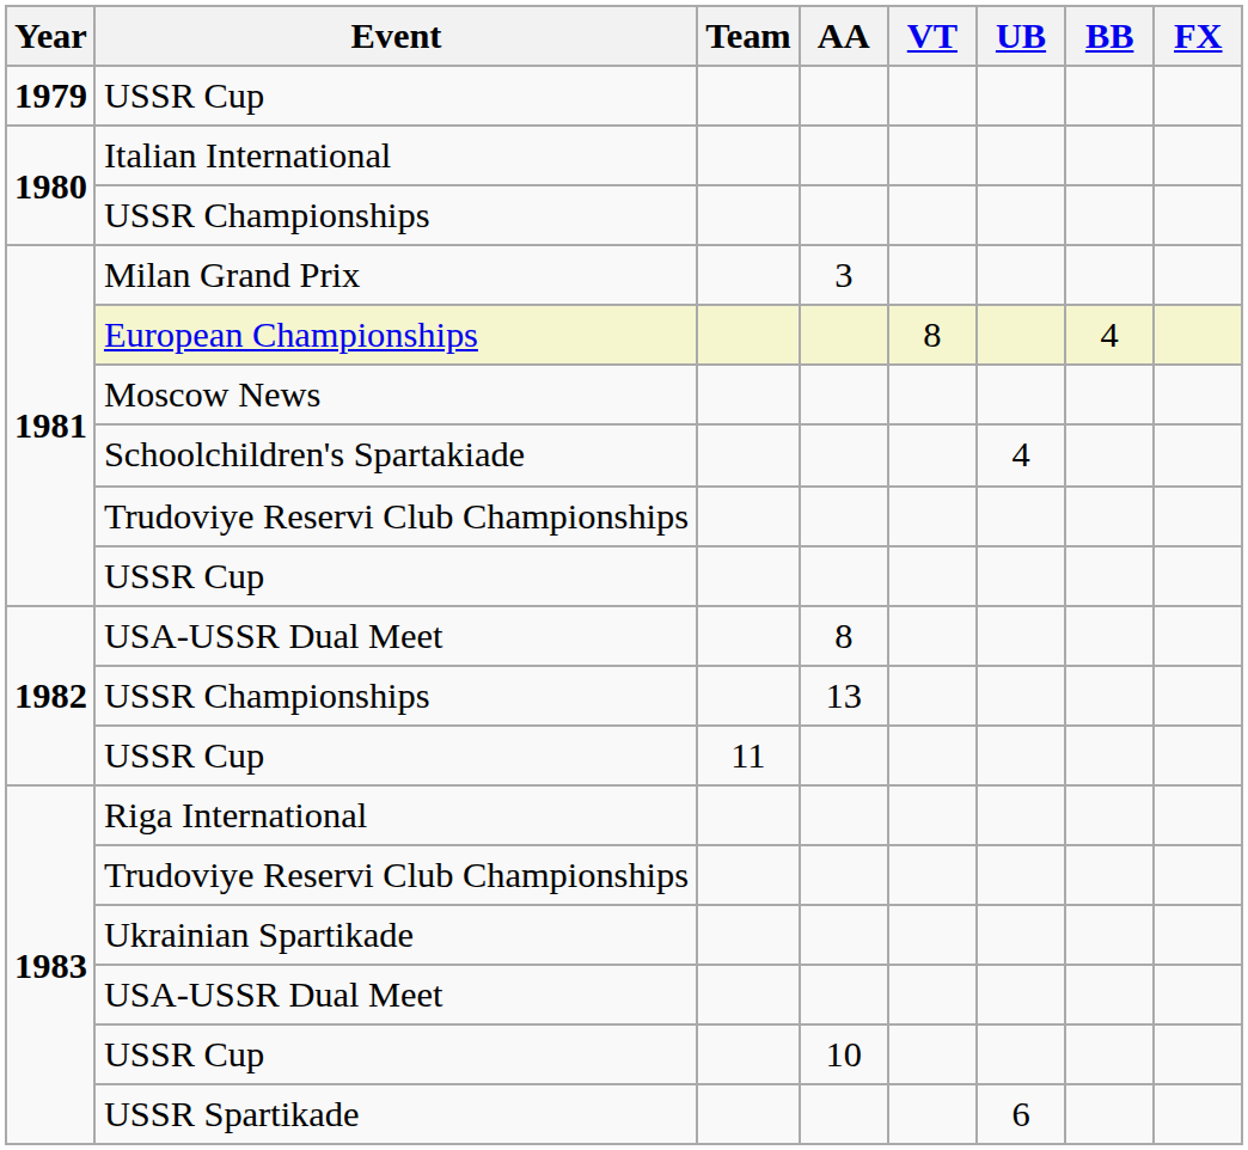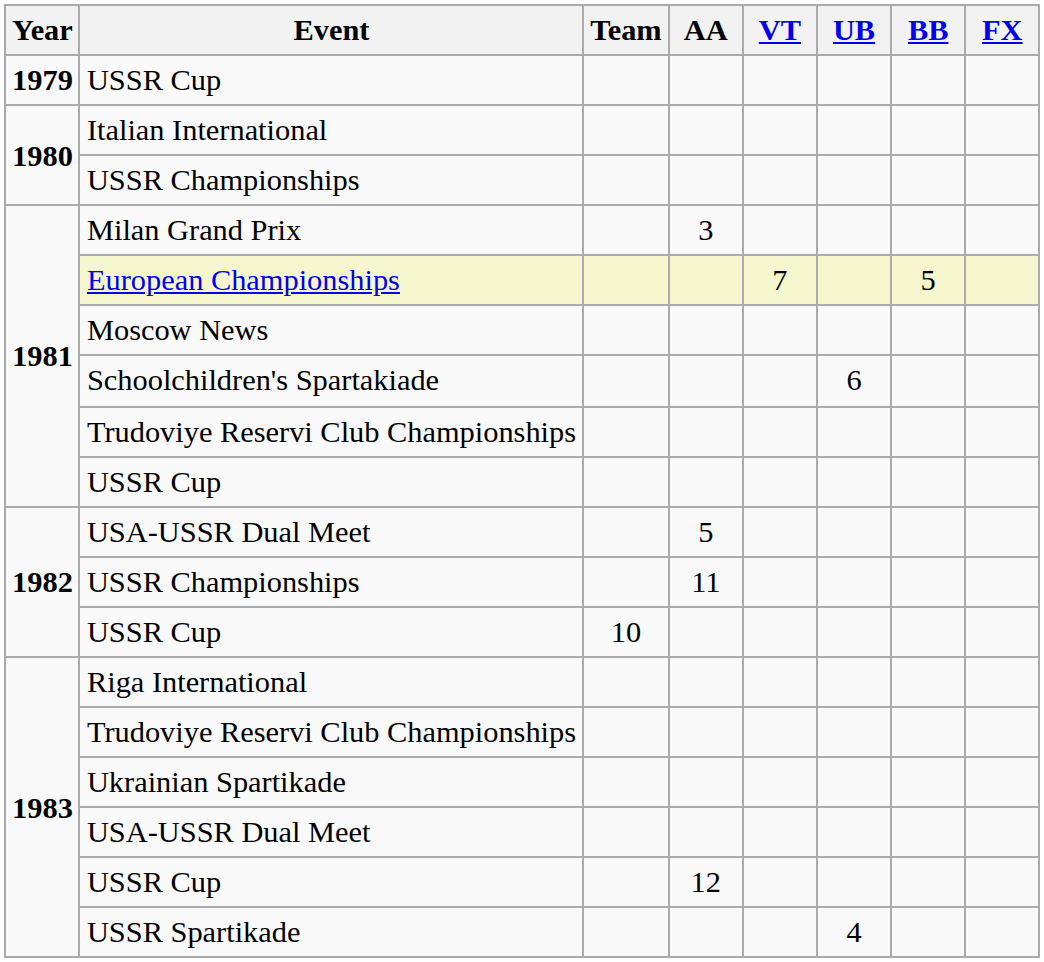European Championships | VT: 8 -> 7
European Championships | BB: 4 -> 5
Schoolchildren's Spartakiade | UB: 4 -> 6
1982 / USA-USSR Dual Meet | AA: 8 -> 5
1982 / USSR Championships | AA: 13 -> 11
1982 / USSR Cup | Team: 11 -> 10
1983 / USSR Cup | AA: 10 -> 12
USSR Spartikade | UB: 6 -> 4
